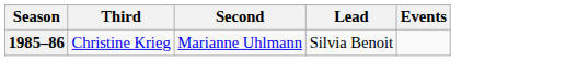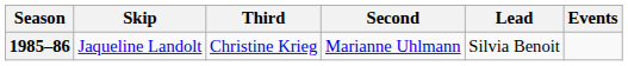+ column: Skip | Jaqueline Landolt
